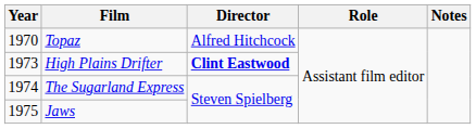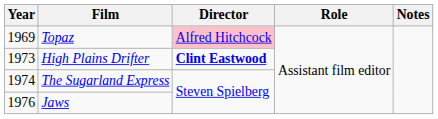Topaz | Year: 1970 -> 1969
Topaz | Director: no background -> pink background
Jaws | Year: 1975 -> 1976
